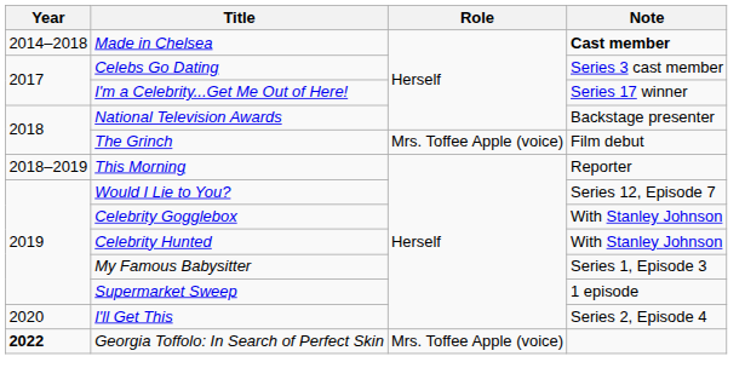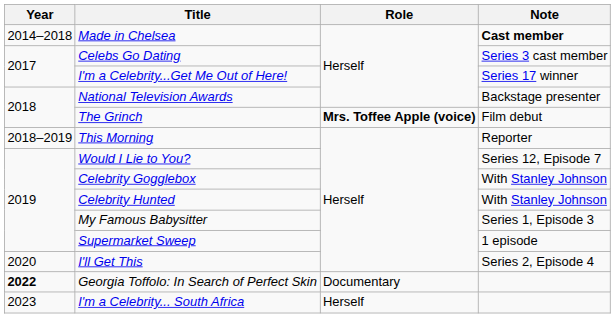The Grinch | Role: normal -> bold
Georgia Toffolo: In Search of Perfect Skin | Role: Mrs. Toffee Apple (voice) -> Documentary
+ row: 2023 | I'm a Celebrity... South Africa | Herself
